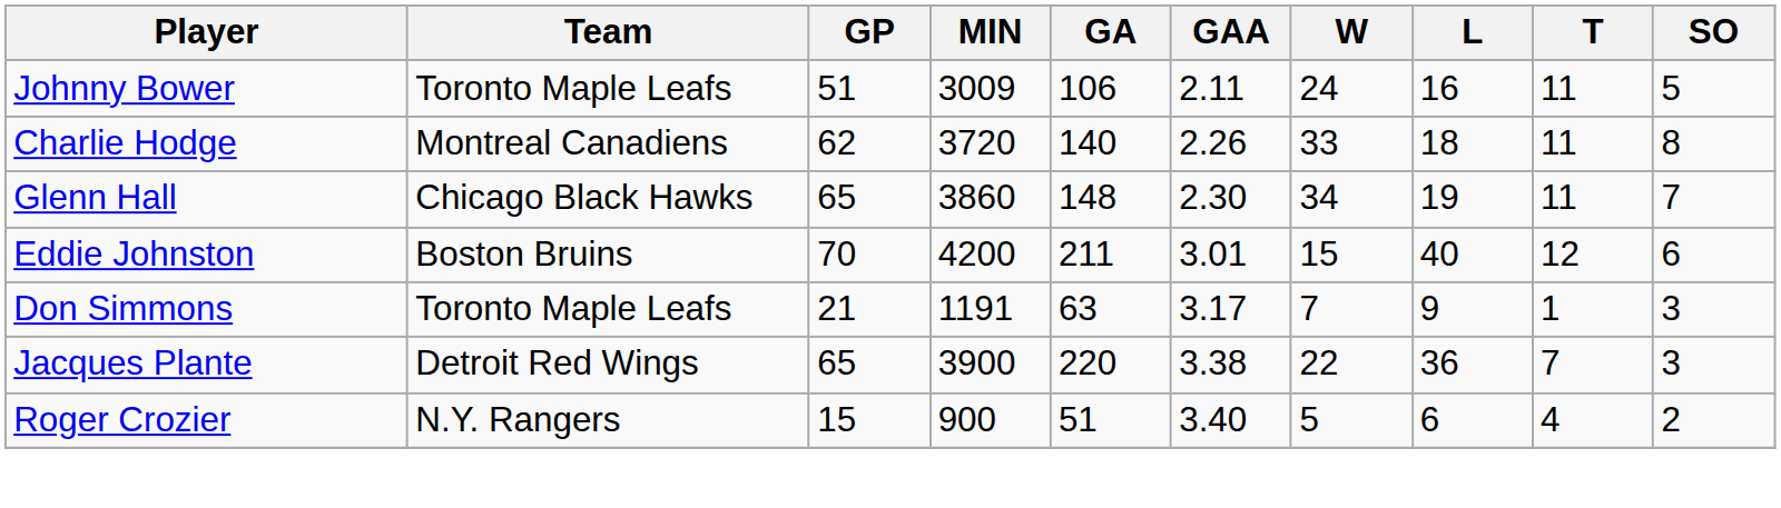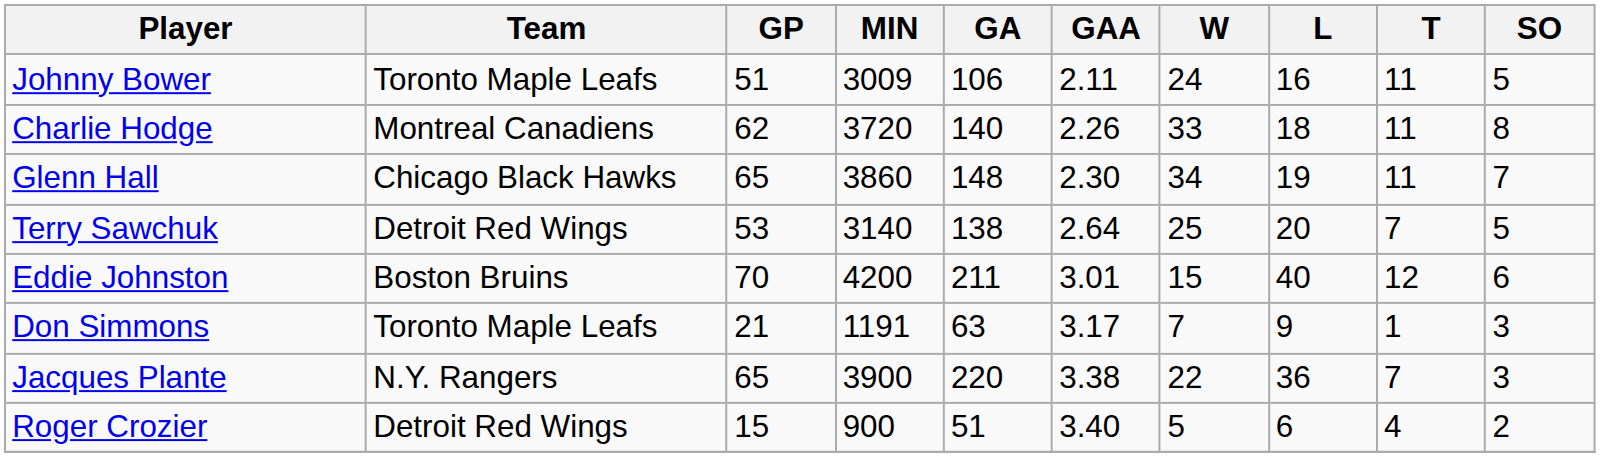+ row: Terry Sawchuk | Detroit Red Wings | 53 | 3140 | 138 | 2.64 | 25 | 20 | 7 | 5
Jacques Plante | Team: Detroit Red Wings -> N.Y. Rangers
Roger Crozier | Team: N.Y. Rangers -> Detroit Red Wings
